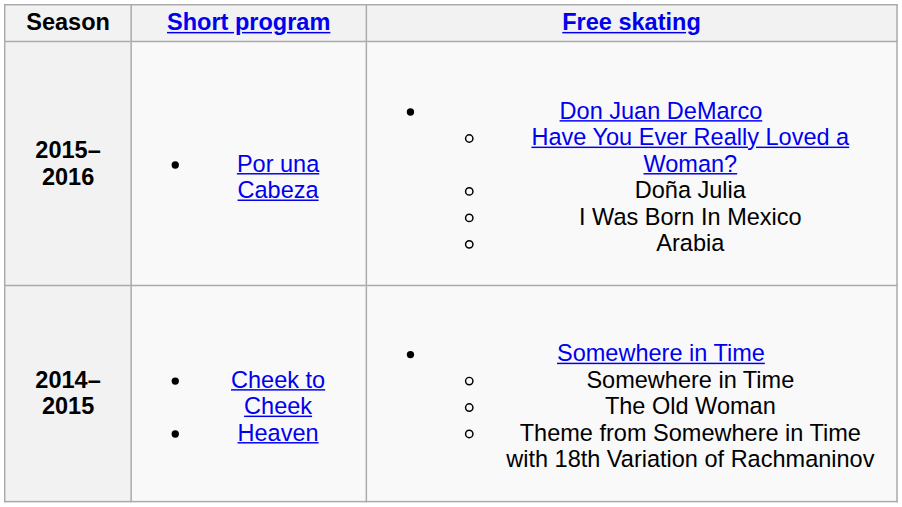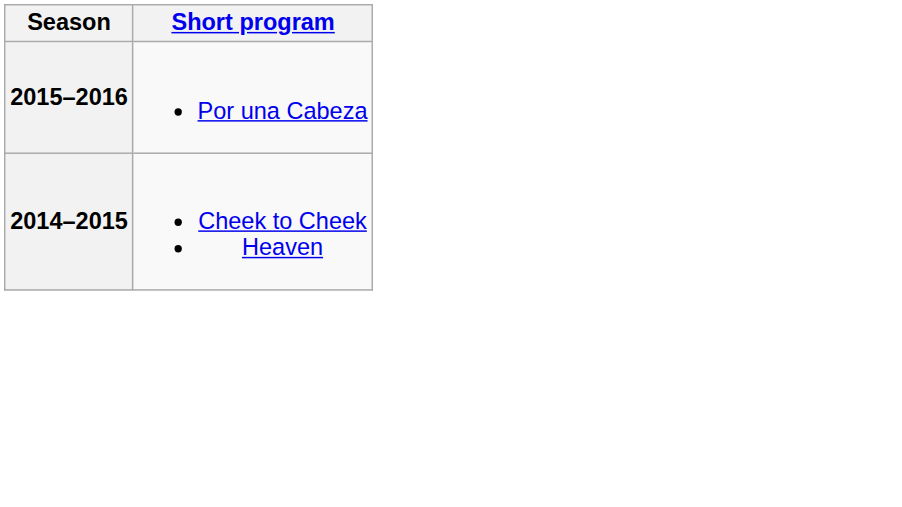- column: Free skating | Don Juan DeMarco Have You Ever Really Loved a Woman? Doña Julia I Was Born In Mexico Arabia | Somewhere in Time Somewhere in Time The Old Woman Theme from Somewhere in Time with 18th Variation of Rachmaninov
